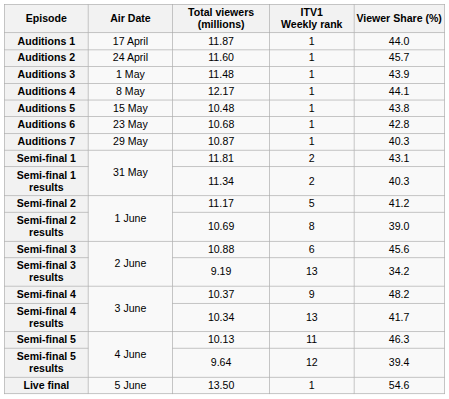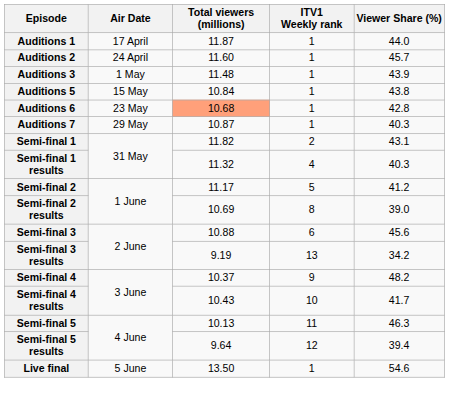- row: Auditions 4 | 8 May | 12.17 | 1 | 44.1
Auditions 5 | Total viewers (millions): 10.48 -> 10.84
Auditions 6 | Total viewers (millions): no background -> lightsalmon background
Semi-final 1 | Total viewers (millions): 11.81 -> 11.82
Semi-final 1 results | Total viewers (millions): 11.34 -> 11.32
Semi-final 1 results | ITV1 Weekly rank: 2 -> 4
Semi-final 4 results | Total viewers (millions): 10.34 -> 10.43
Semi-final 4 results | ITV1 Weekly rank: 13 -> 10
